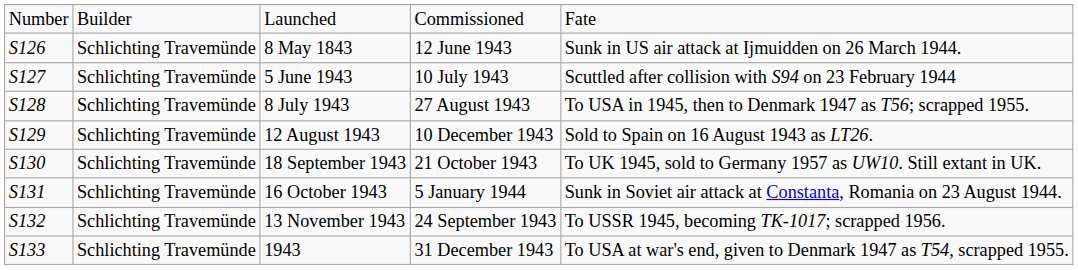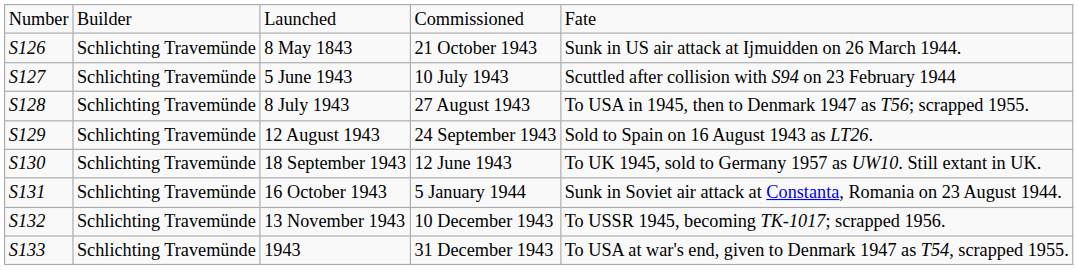8 May 1843 | column 4: 12 June 1943 -> 21 October 1943
12 August 1943 | column 4: 10 December 1943 -> 24 September 1943
18 September 1943 | column 4: 21 October 1943 -> 12 June 1943
13 November 1943 | column 4: 24 September 1943 -> 10 December 1943
